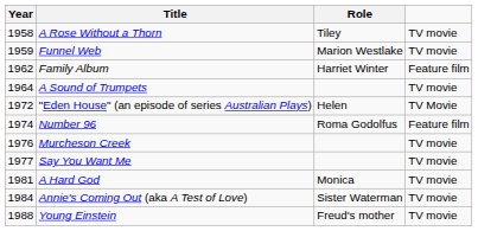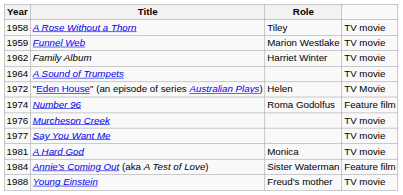Family Album | column 4: Feature film -> TV movie
Annie's Coming Out (aka A Test of Love) | column 4: TV movie -> Feature film
